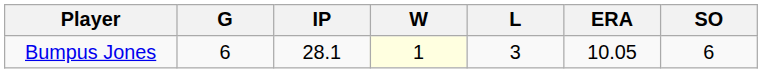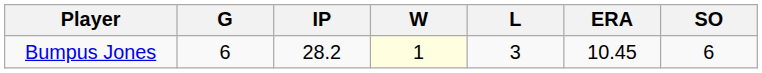Bumpus Jones | IP: 28.1 -> 28.2
Bumpus Jones | ERA: 10.05 -> 10.45
